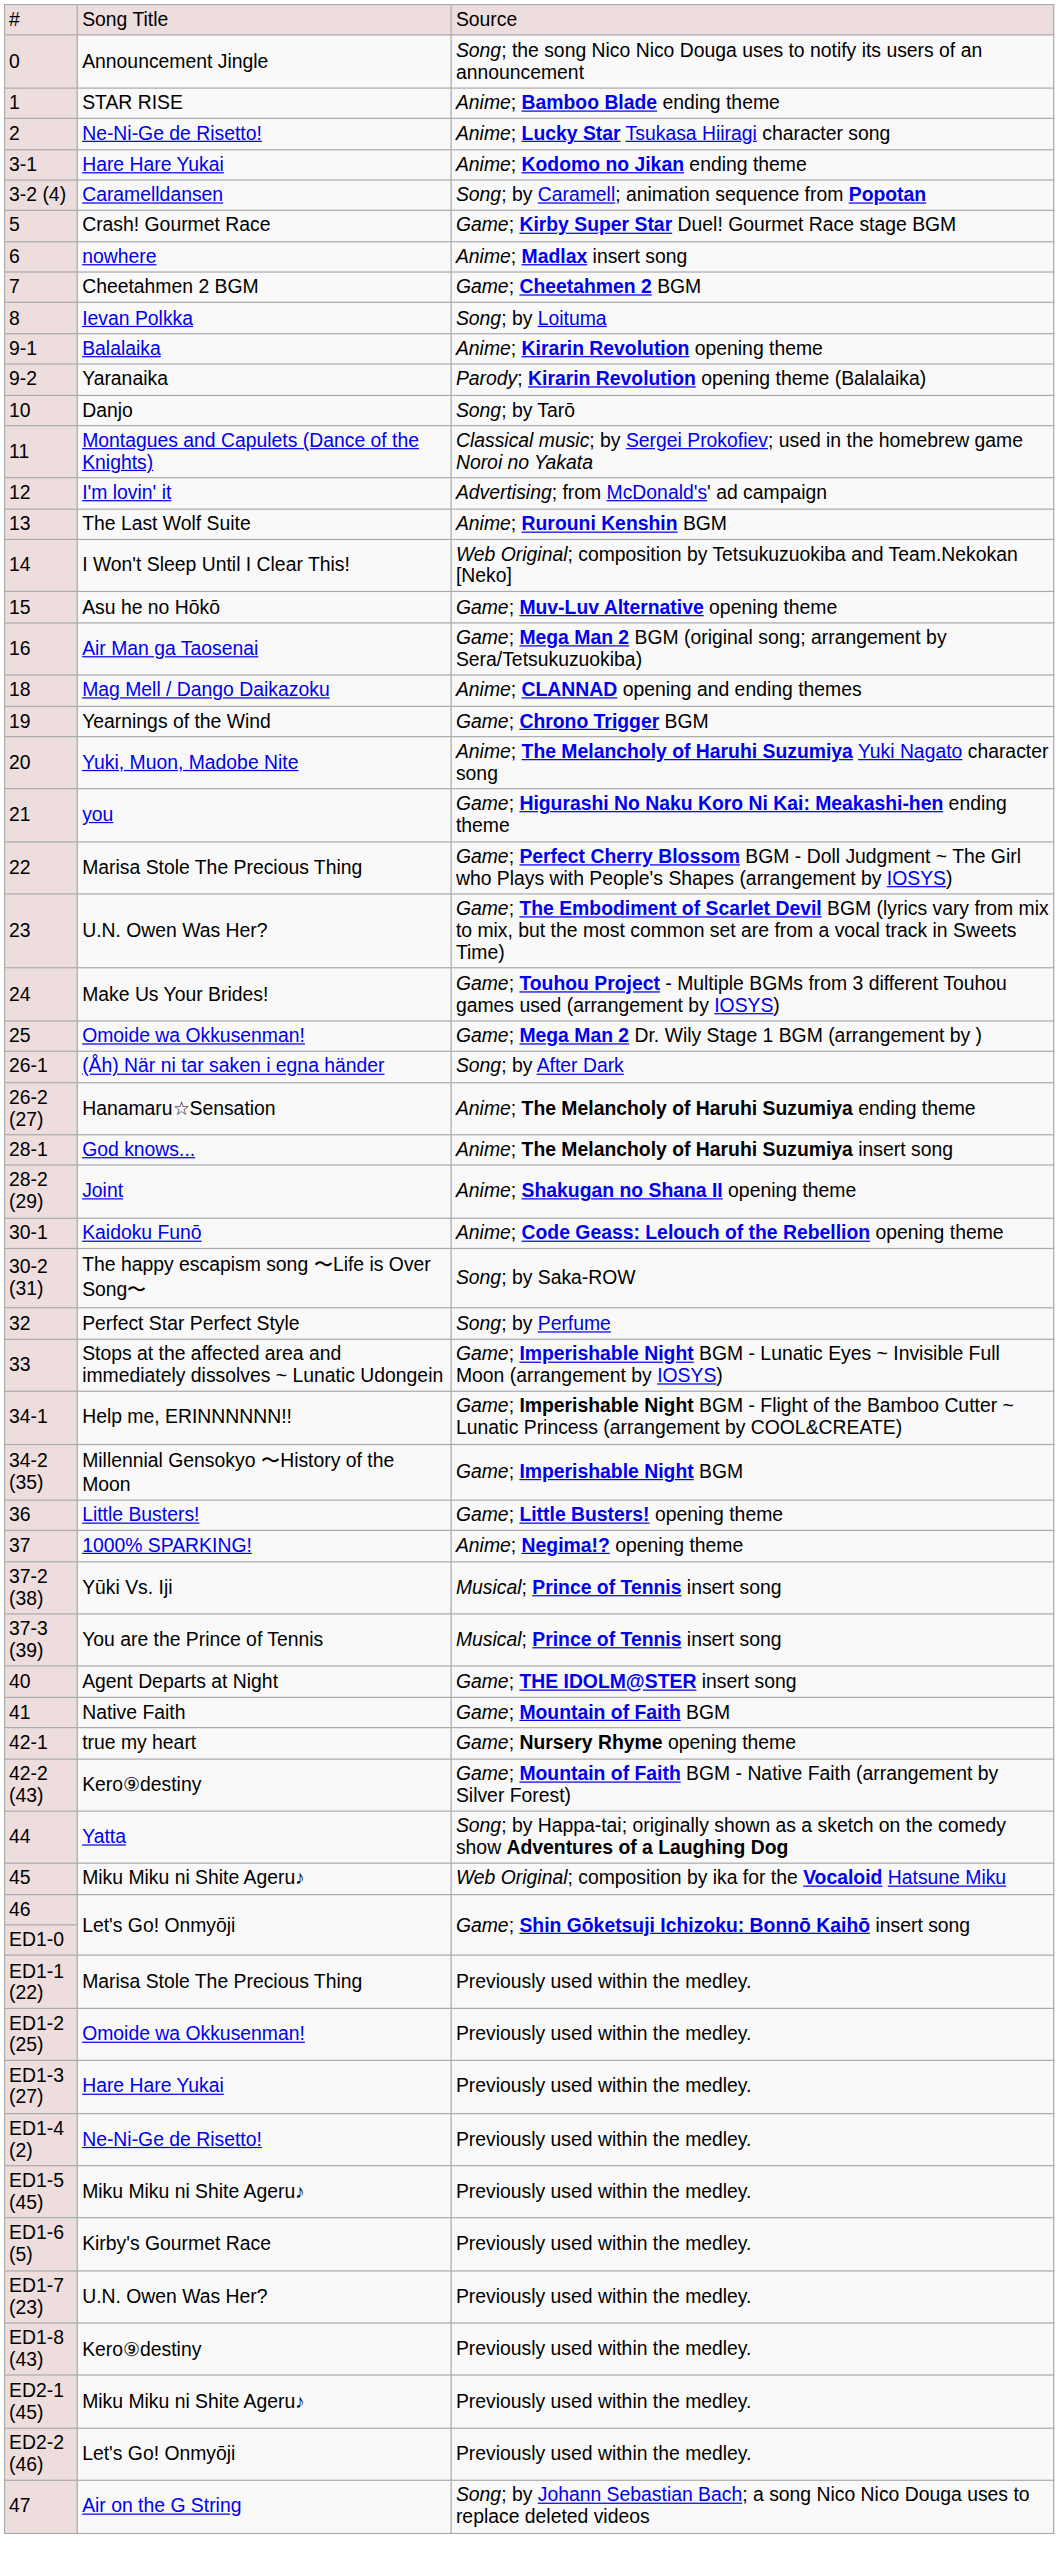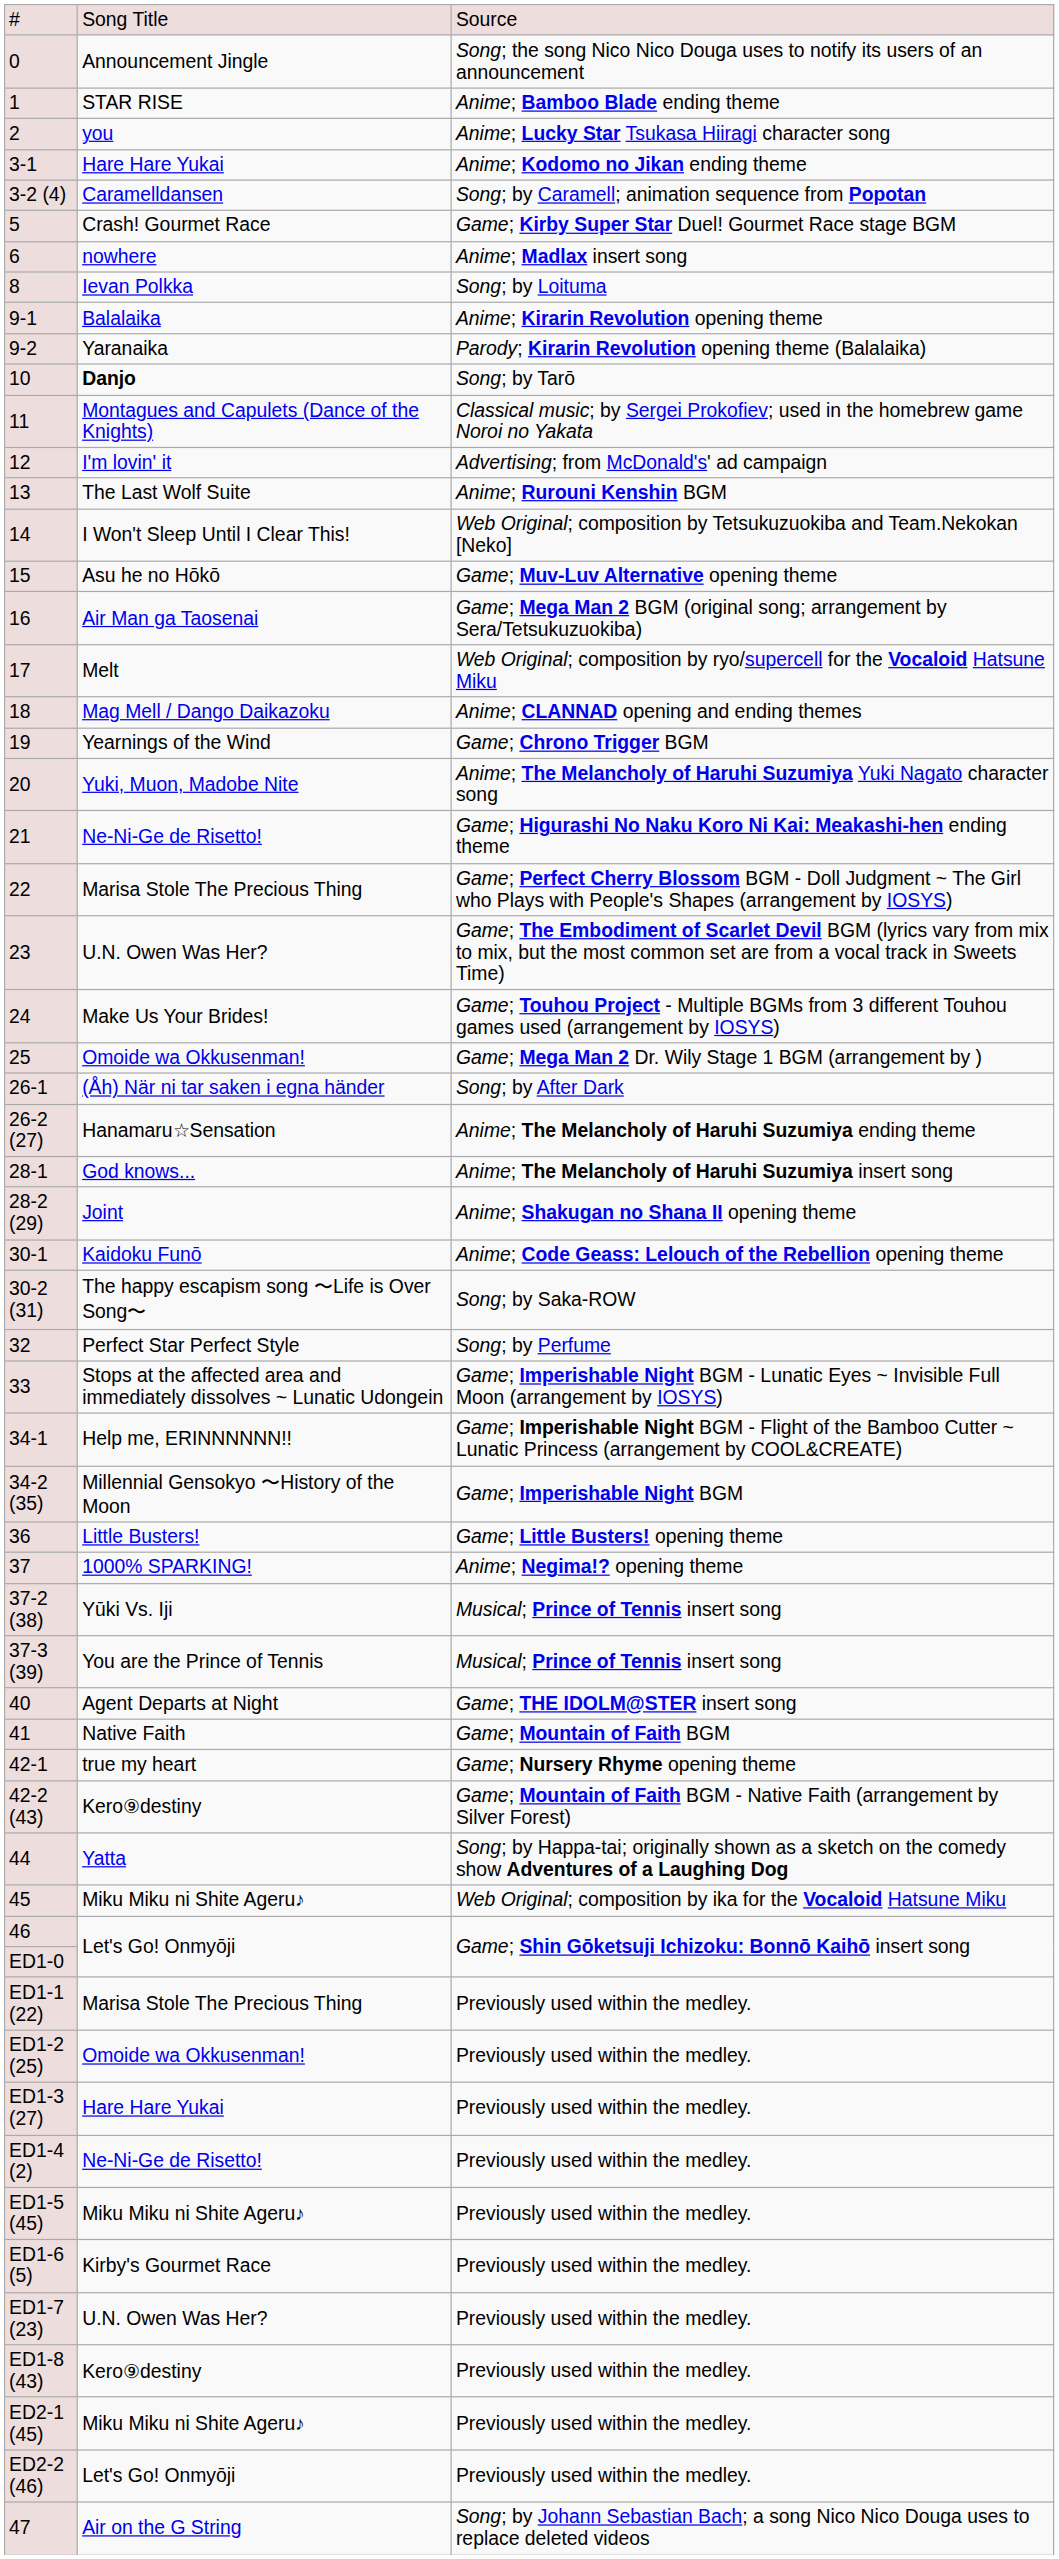2 | column 2: Ne-Ni-Ge de Risetto! -> you
- row: 7 | Cheetahmen 2 BGM | Game; Cheetahmen 2 BGM
10 | column 2: normal -> bold
+ row: 17 | Melt | Web Original; composition by ryo/supercell for the Vocaloid Hatsune Miku
21 | column 2: you -> Ne-Ni-Ge de Risetto!
